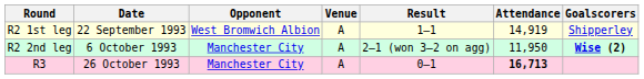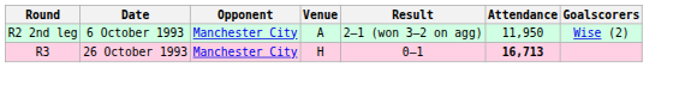- row: R2 1st leg | 22 September 1993 | West Bromwich Albion | A | 1–1 | 14,919 | Shipperley
R2 2nd leg | Goalscorers: bold -> normal
R3 | Venue: A -> H
